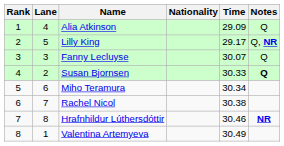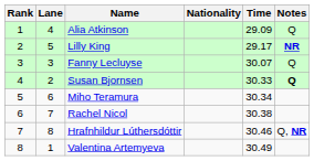Lilly King | Notes: Q, NR -> NR
Hrafnhildur Lúthersdóttir | Notes: NR -> Q, NR
